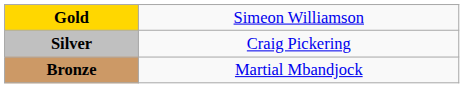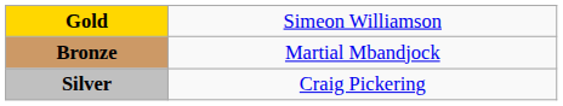rows swapped: Silver <-> Bronze
